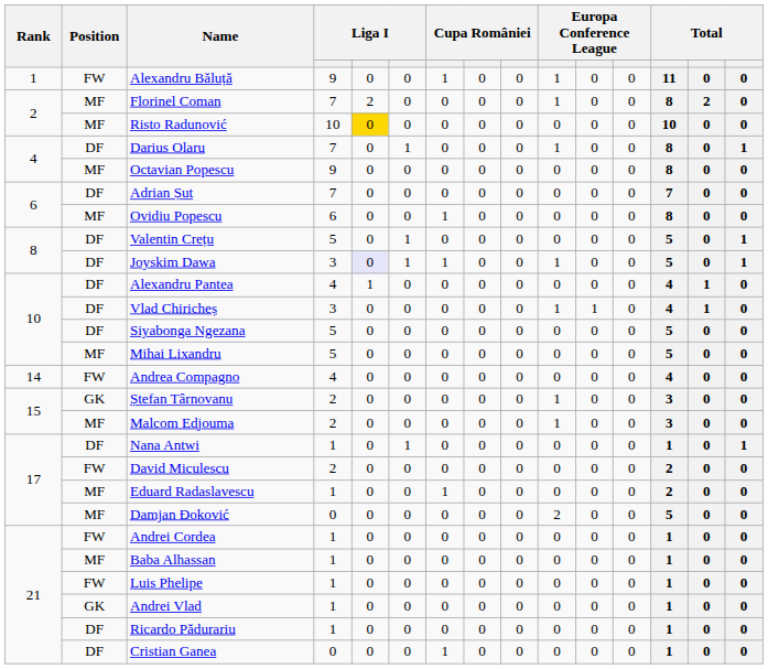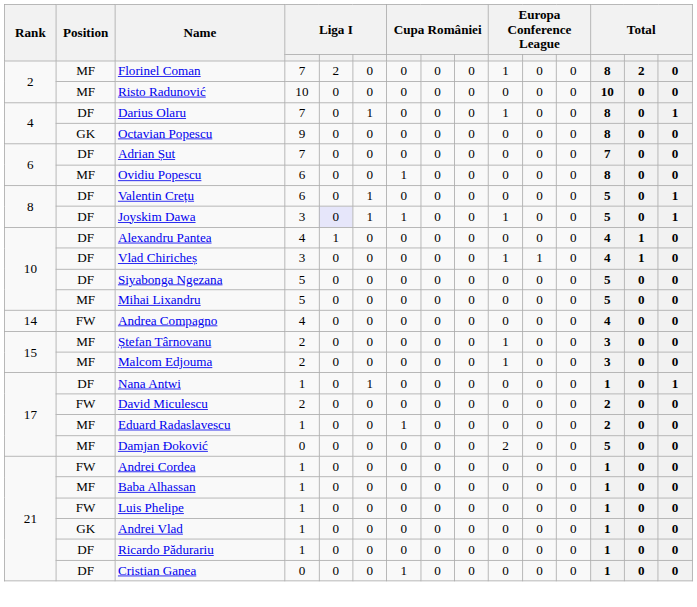- row: 1 | FW | Alexandru Băluță | 9 | 0 | 0 | 1 | 0 | 0 | 1 | 0 | 0 | 11 | 0 | 0
Risto Radunović | column 5: gold background -> no background
Octavian Popescu | Position: MF -> GK
Valentin Crețu | column 4: 5 -> 6
Ștefan Târnovanu | Position: GK -> MF
